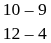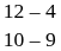rows swapped: 12 – 4 <-> 10 – 9
